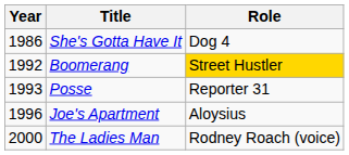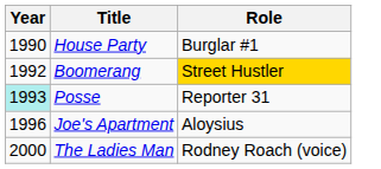- row: 1986 | She's Gotta Have It | Dog 4
+ row: 1990 | House Party | Burglar #1
Posse | Year: no background -> paleturquoise background
